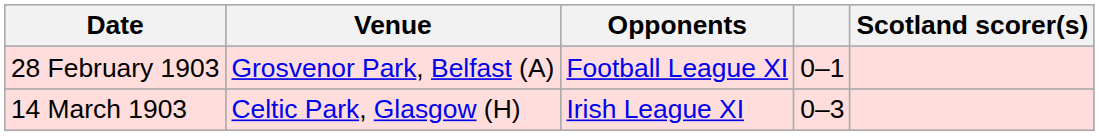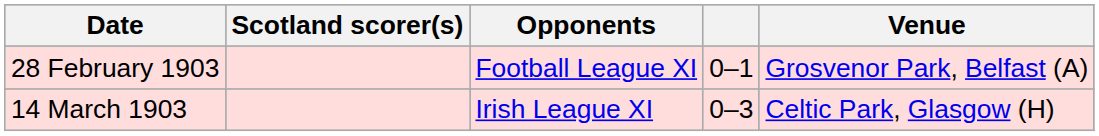columns swapped: Venue <-> Scotland scorer(s)
